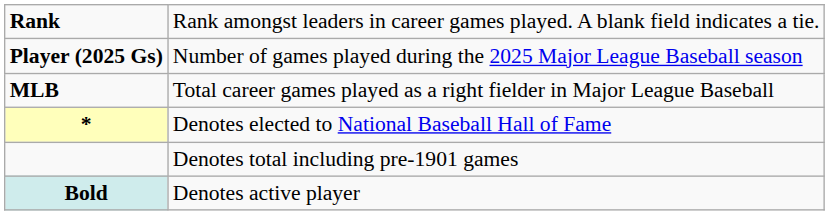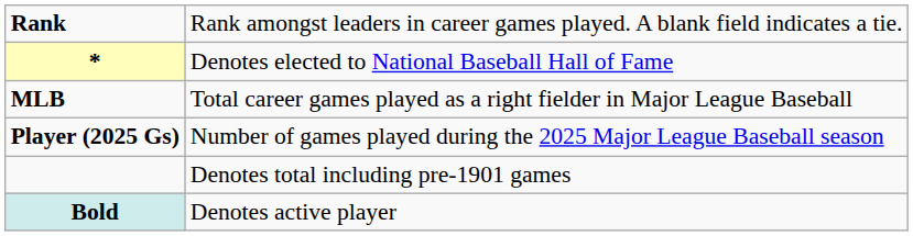rows swapped: Player (2025 Gs) <-> *
